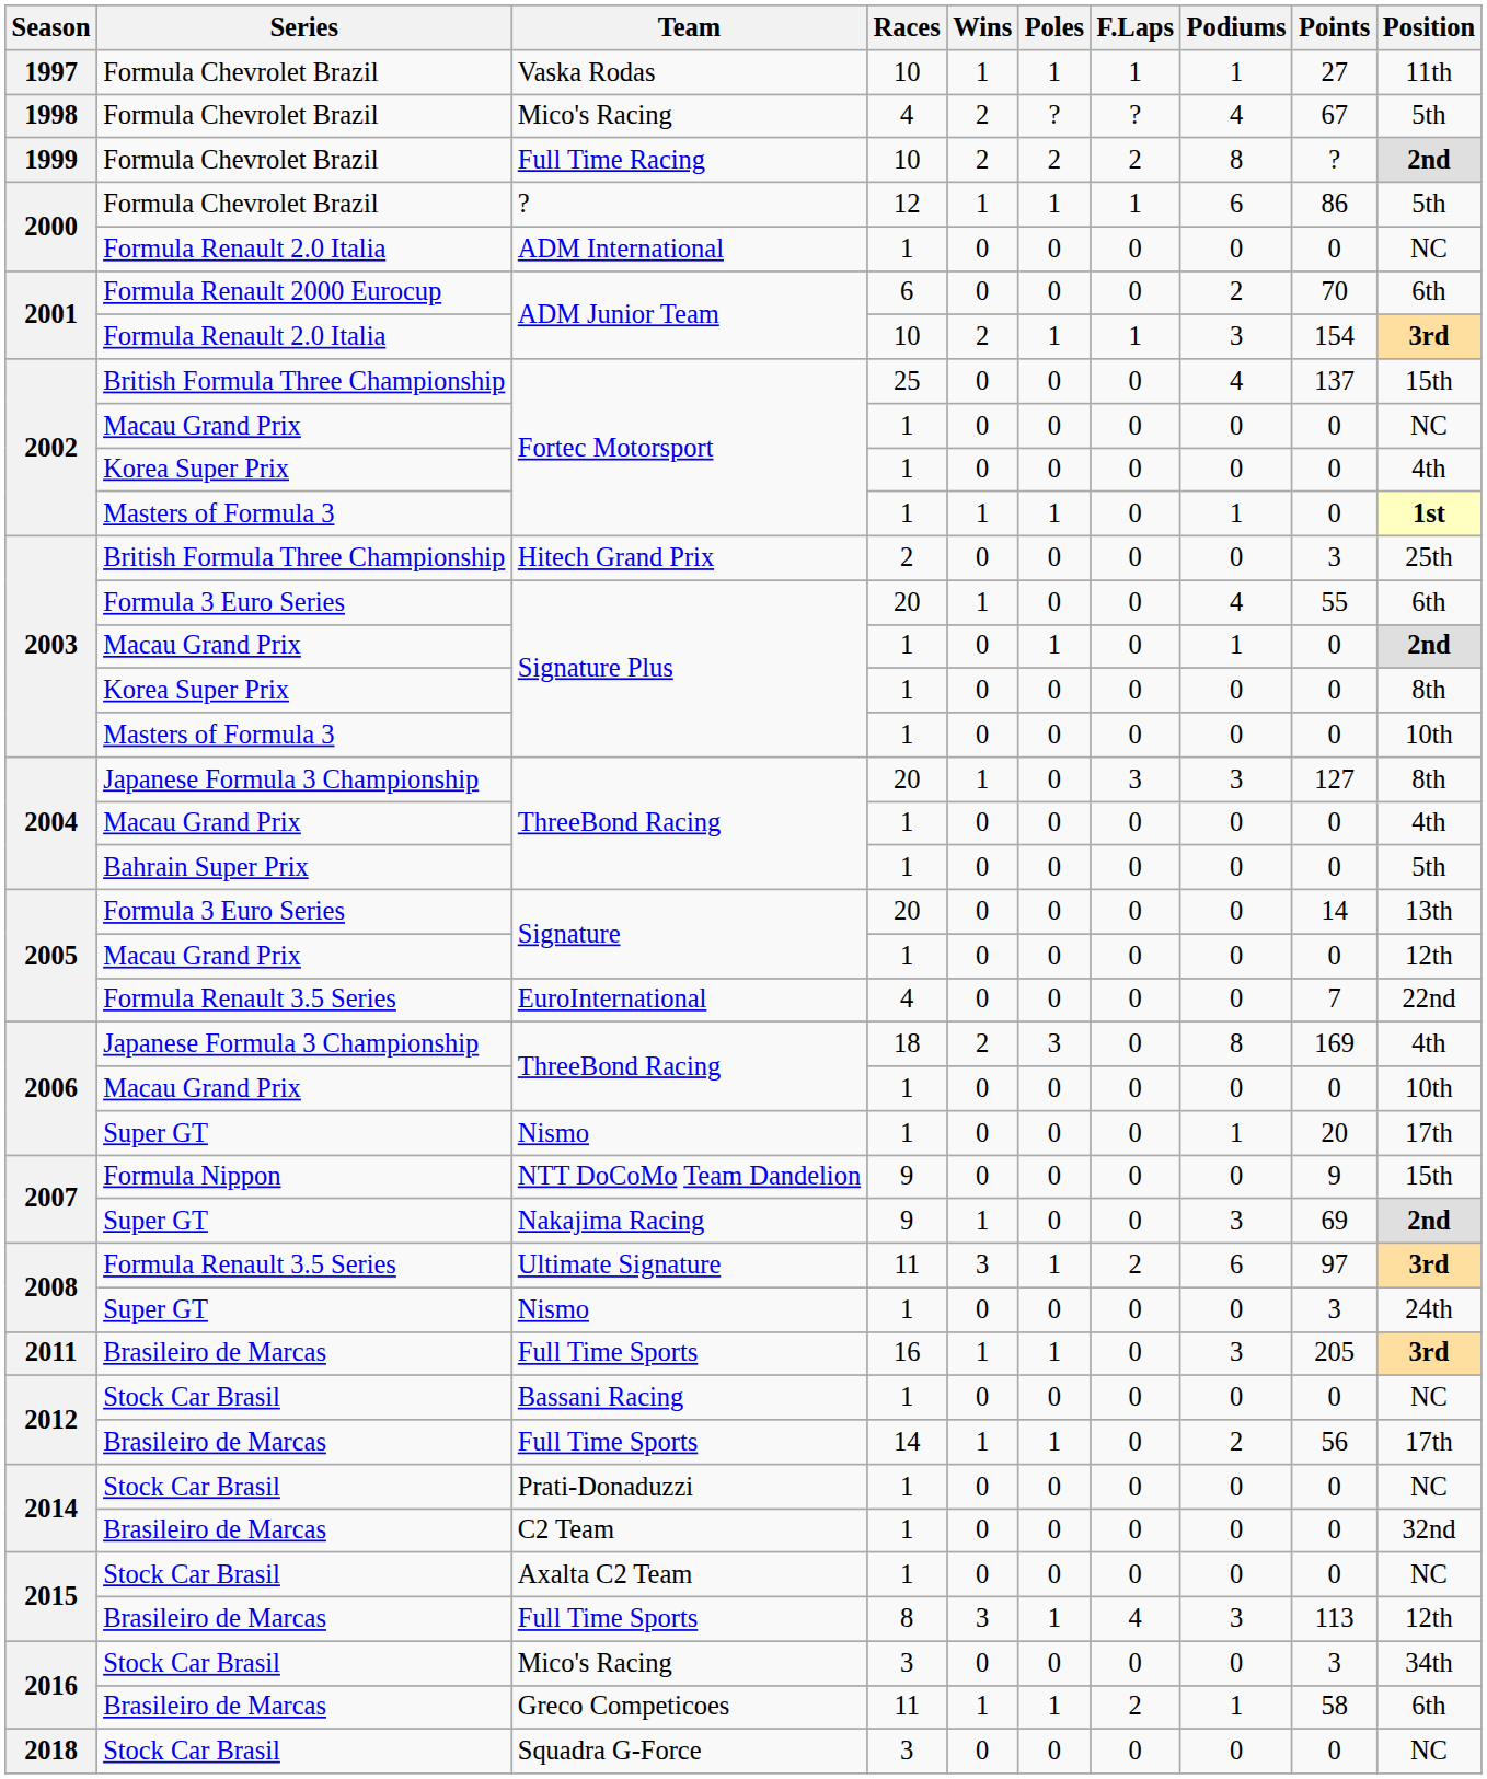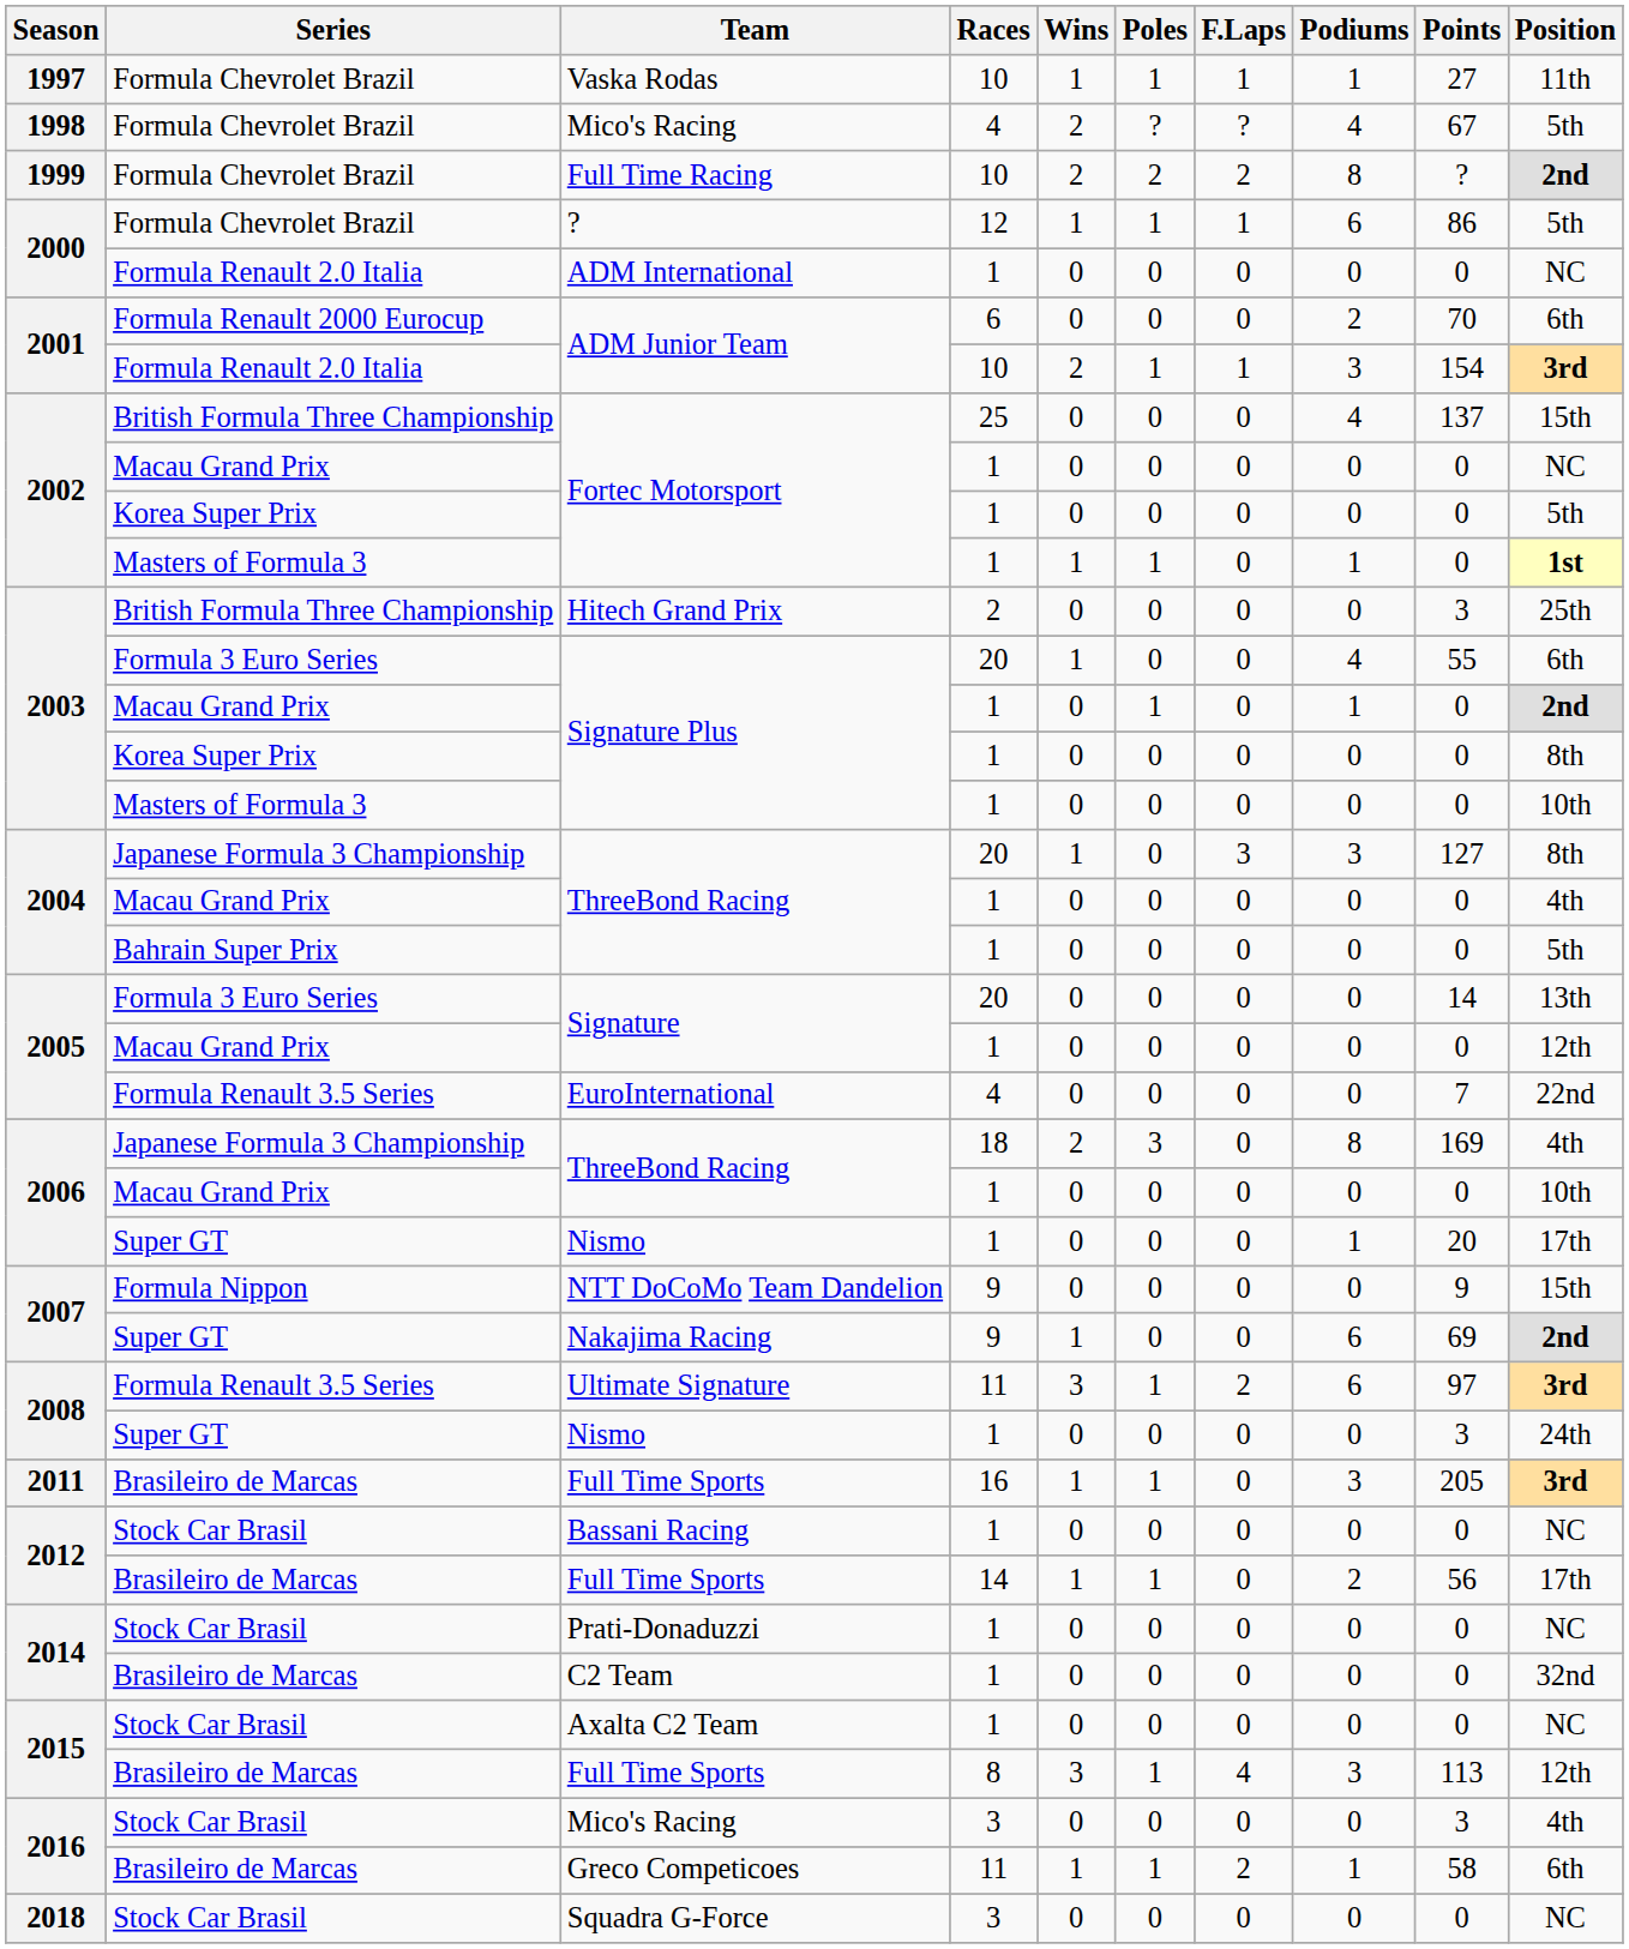Korea Super Prix / Fortec Motorsport | Position: 4th -> 5th
Nakajima Racing | Podiums: 3 -> 6
Stock Car Brasil / Mico's Racing | Position: 34th -> 4th
